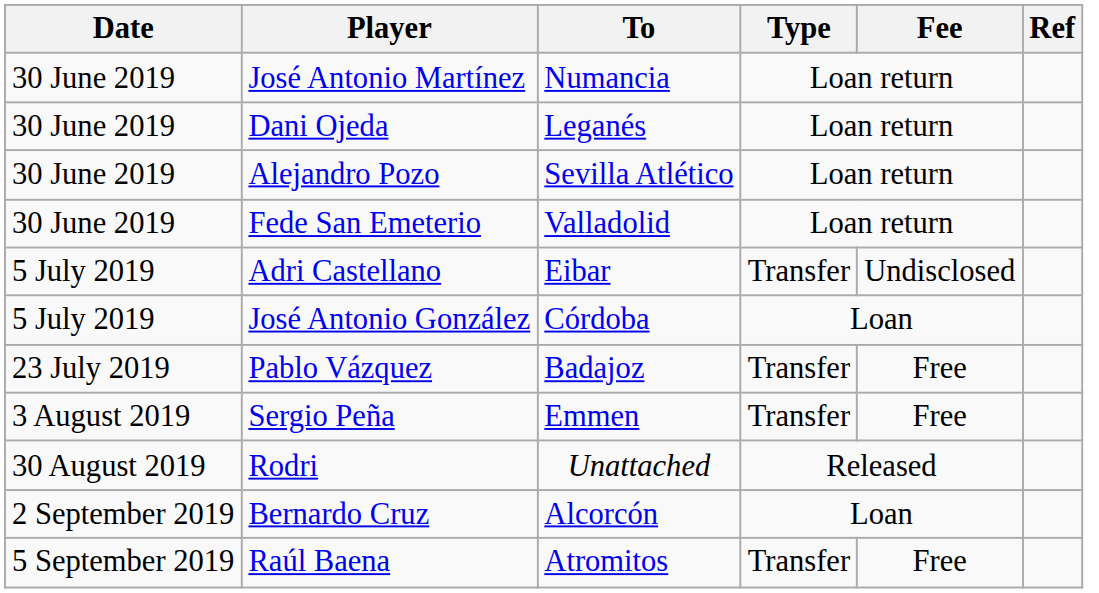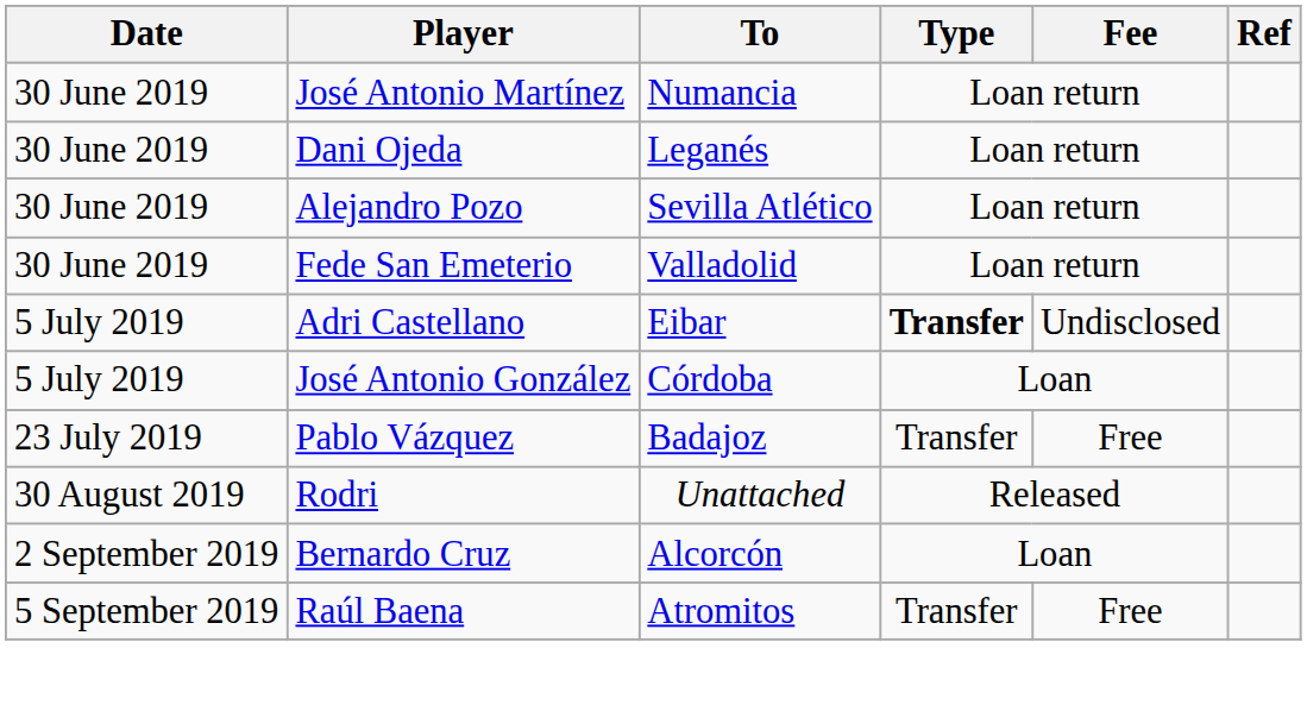Adri Castellano | Type: normal -> bold
- row: 3 August 2019 | Sergio Peña | Emmen | Transfer | Free
